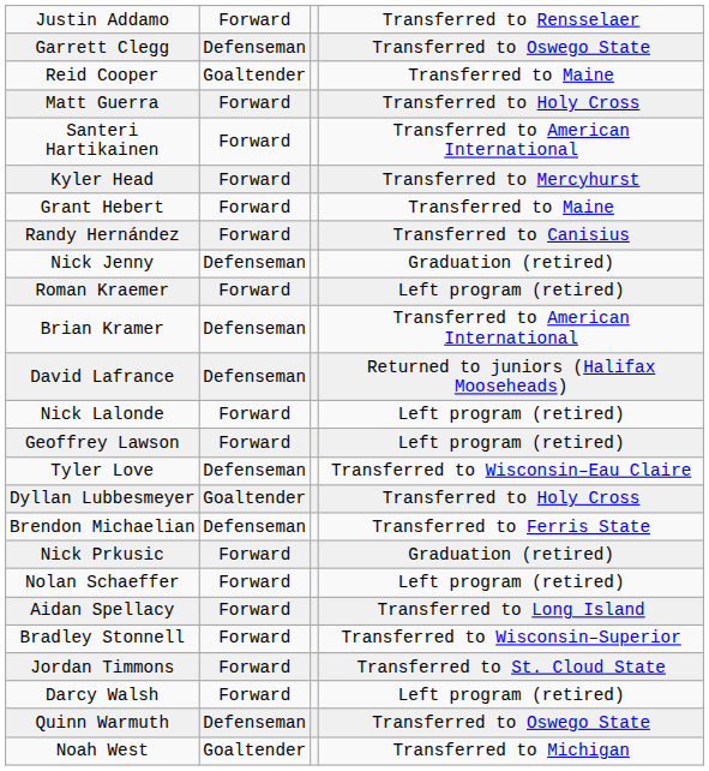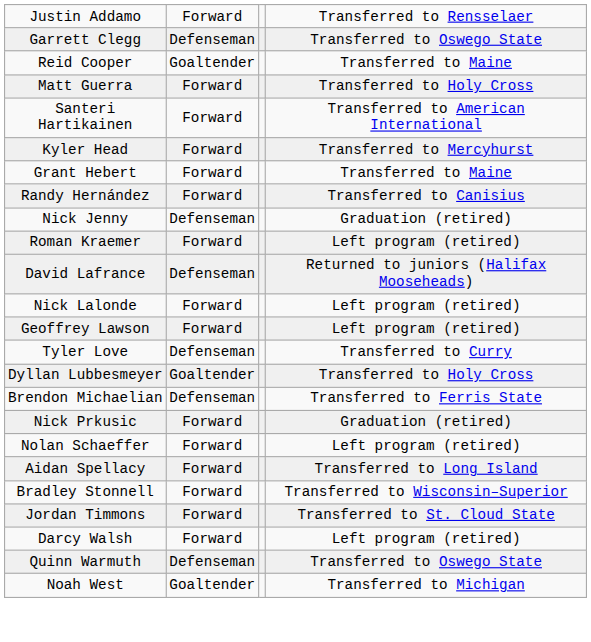- row: Brian Kramer | Defenseman | Transferred to American International
Tyler Love | column 4: Transferred to Wisconsin–Eau Claire -> Transferred to Curry
